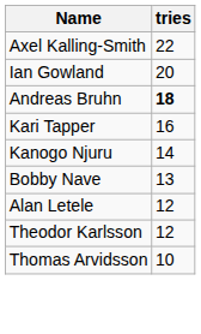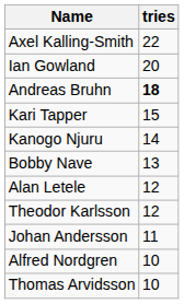Kari Tapper | tries: 16 -> 15
+ row: Johan Andersson | 11
+ row: Alfred Nordgren | 10
